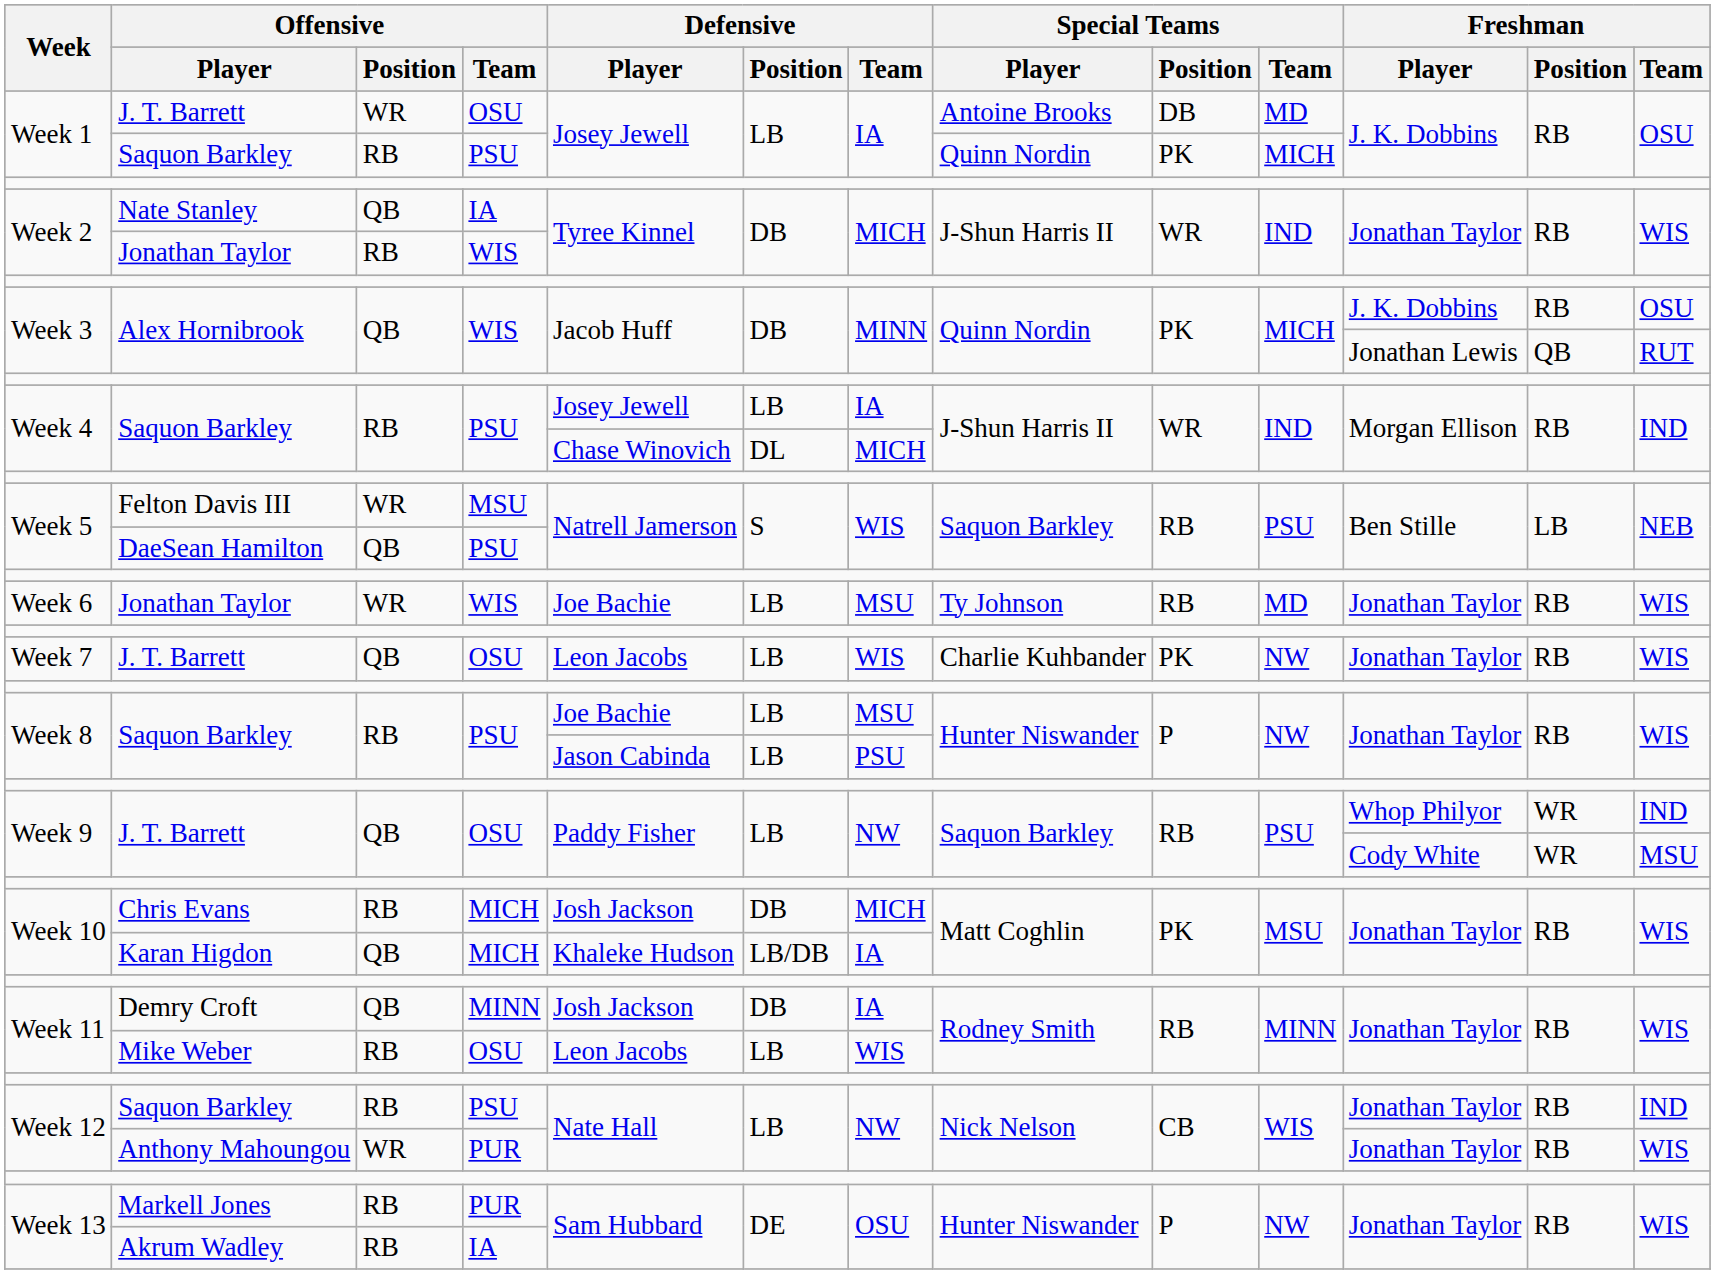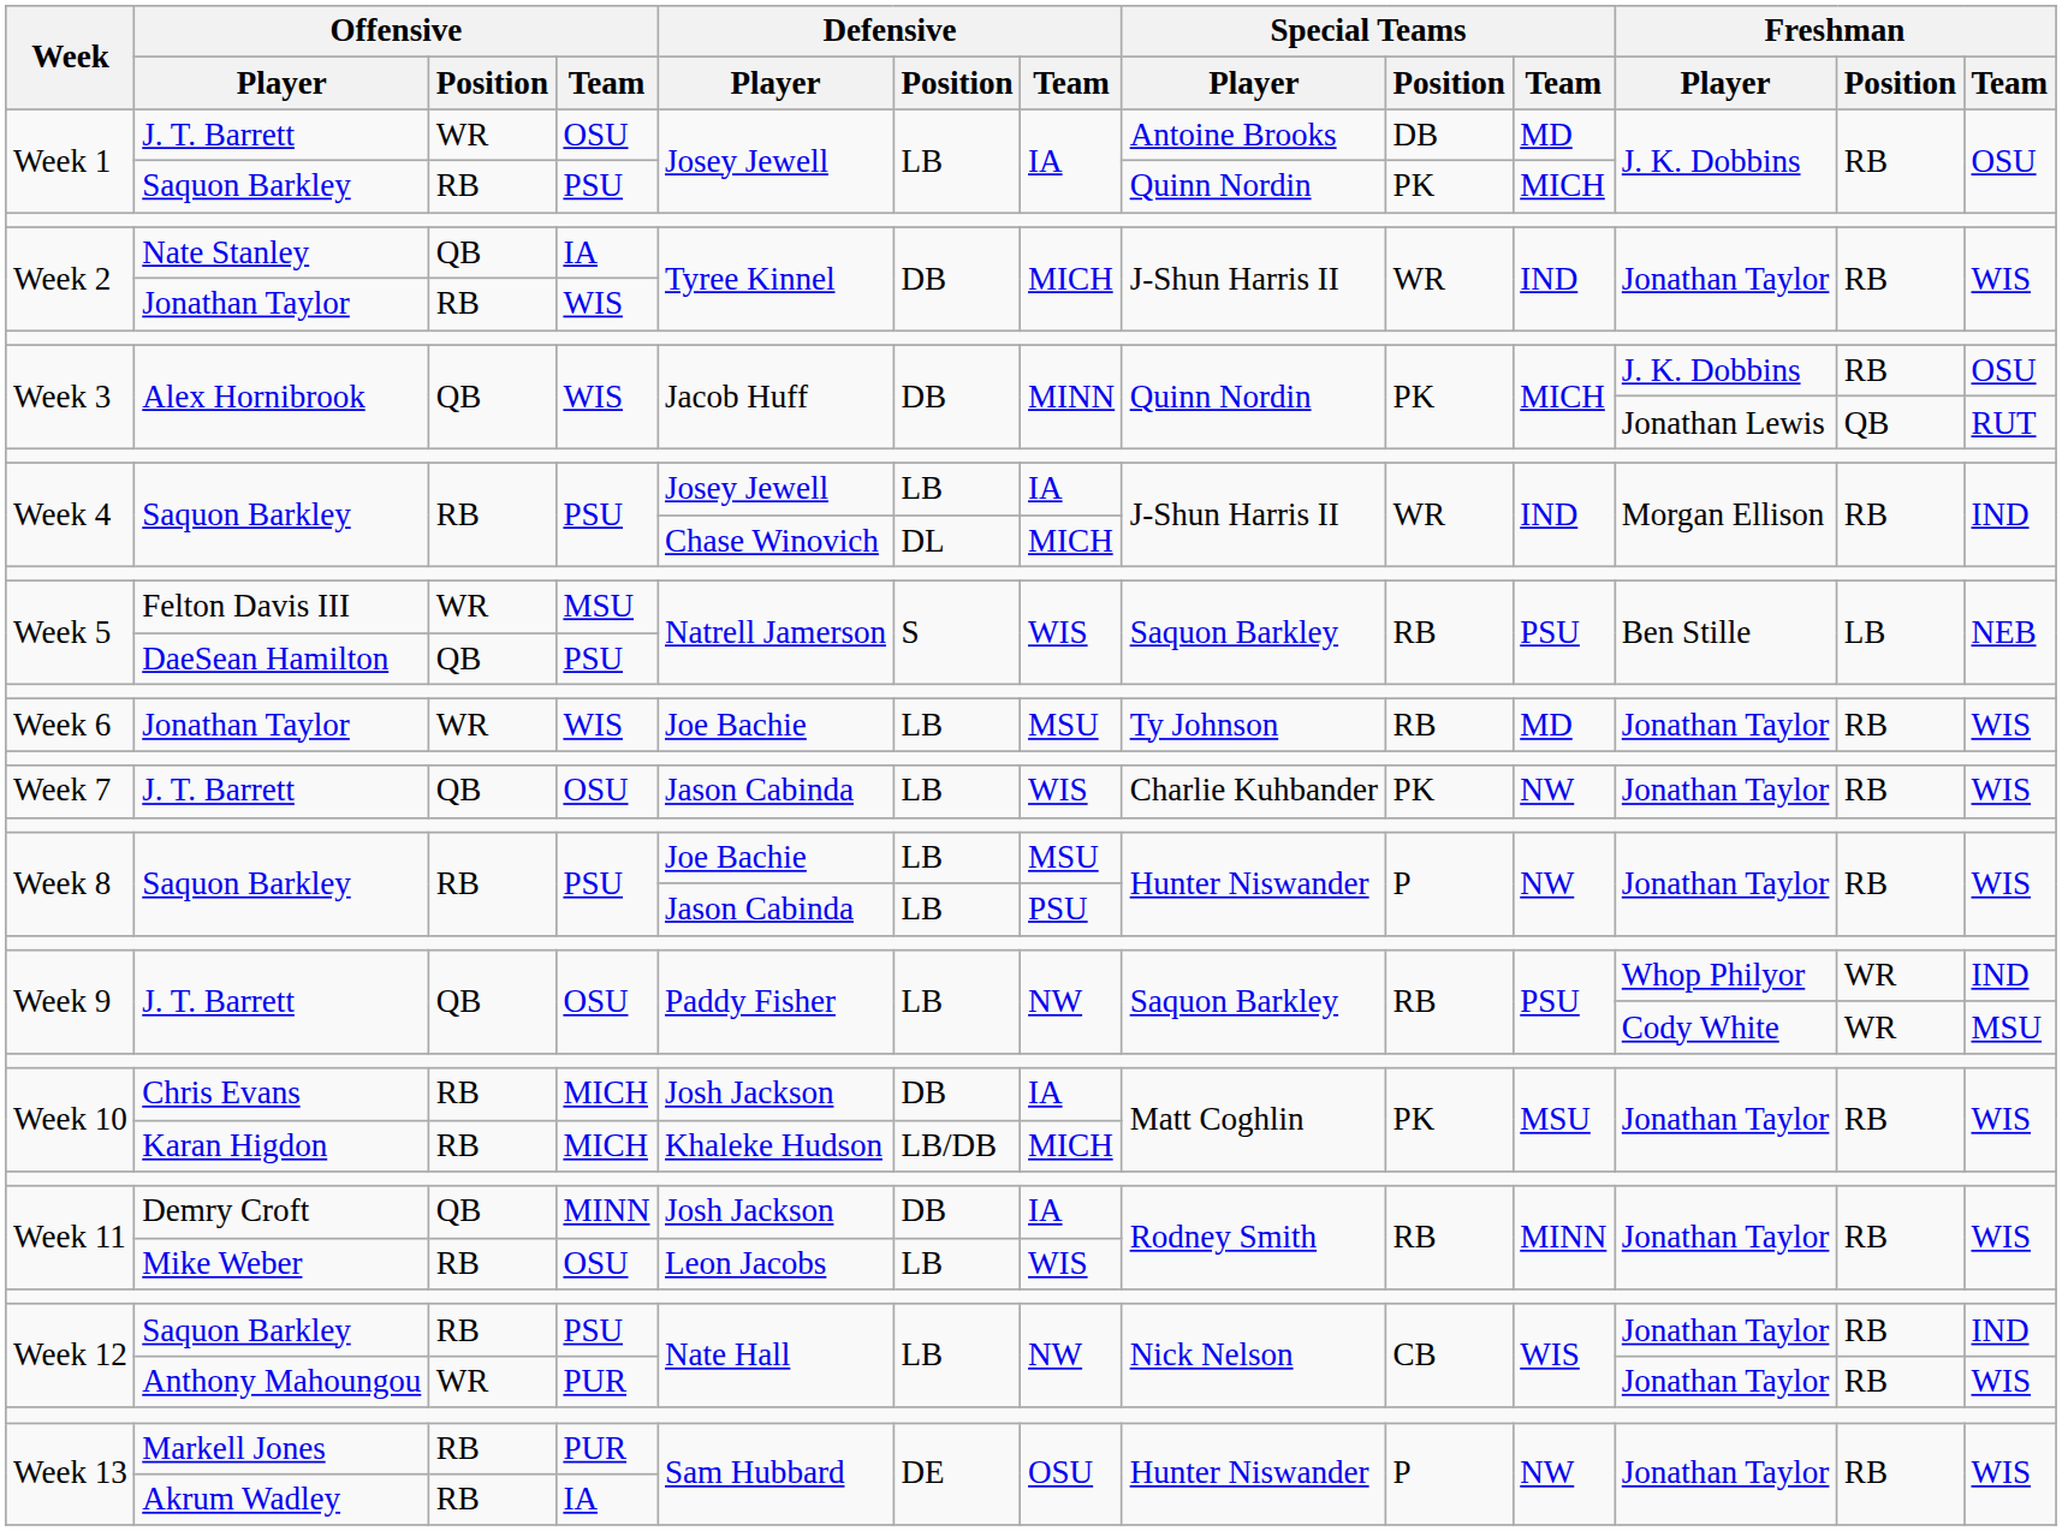Week 7 / J. T. Barrett | Defensive / Player: Leon Jacobs -> Jason Cabinda
Chris Evans | Defensive / Team: MICH -> IA
Karan Higdon | Offensive / Position: QB -> RB
Karan Higdon | Defensive / Team: IA -> MICH
